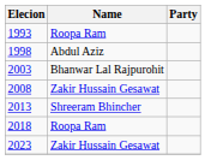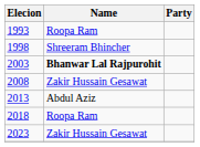1998 | Name: Abdul Aziz -> Shreeram Bhincher
2003 | Name: normal -> bold
2013 | Name: Shreeram Bhincher -> Abdul Aziz
